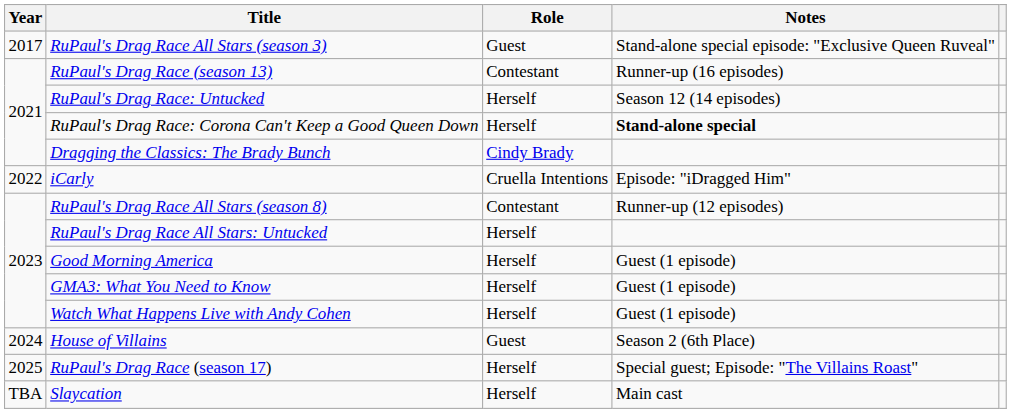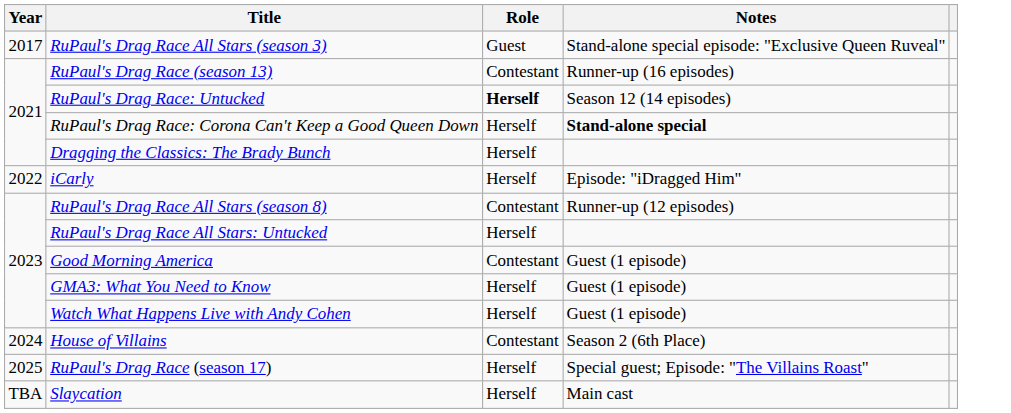RuPaul's Drag Race: Untucked | Role: normal -> bold
Dragging the Classics: The Brady Bunch | Role: Cindy Brady -> Herself
iCarly | Role: Cruella Intentions -> Herself
Good Morning America | Role: Herself -> Contestant
House of Villains | Role: Guest -> Contestant
